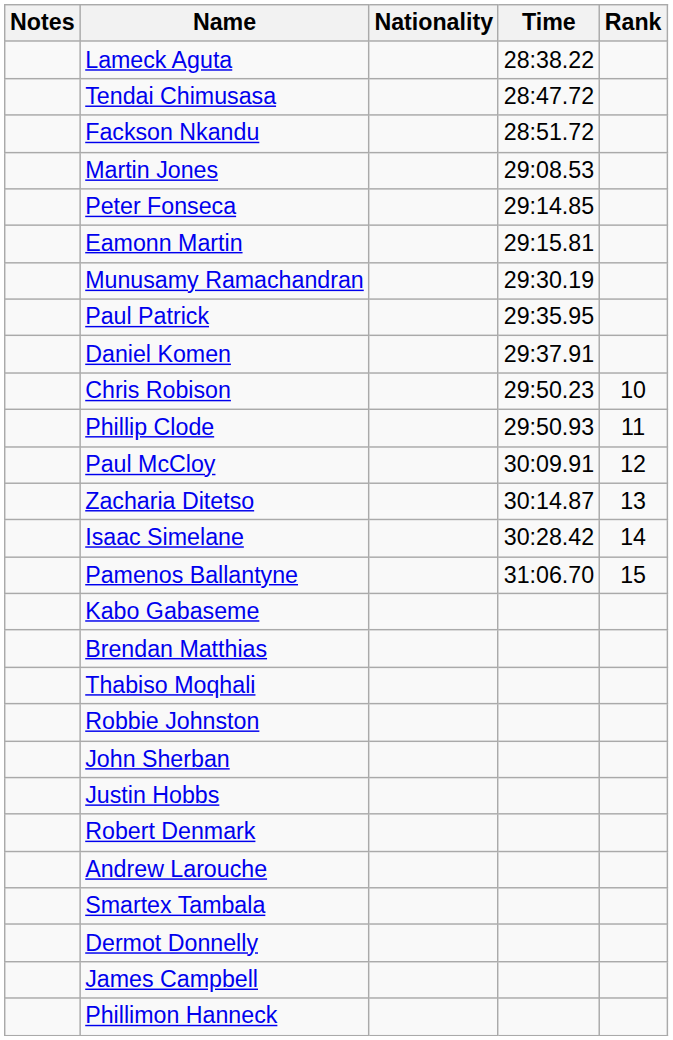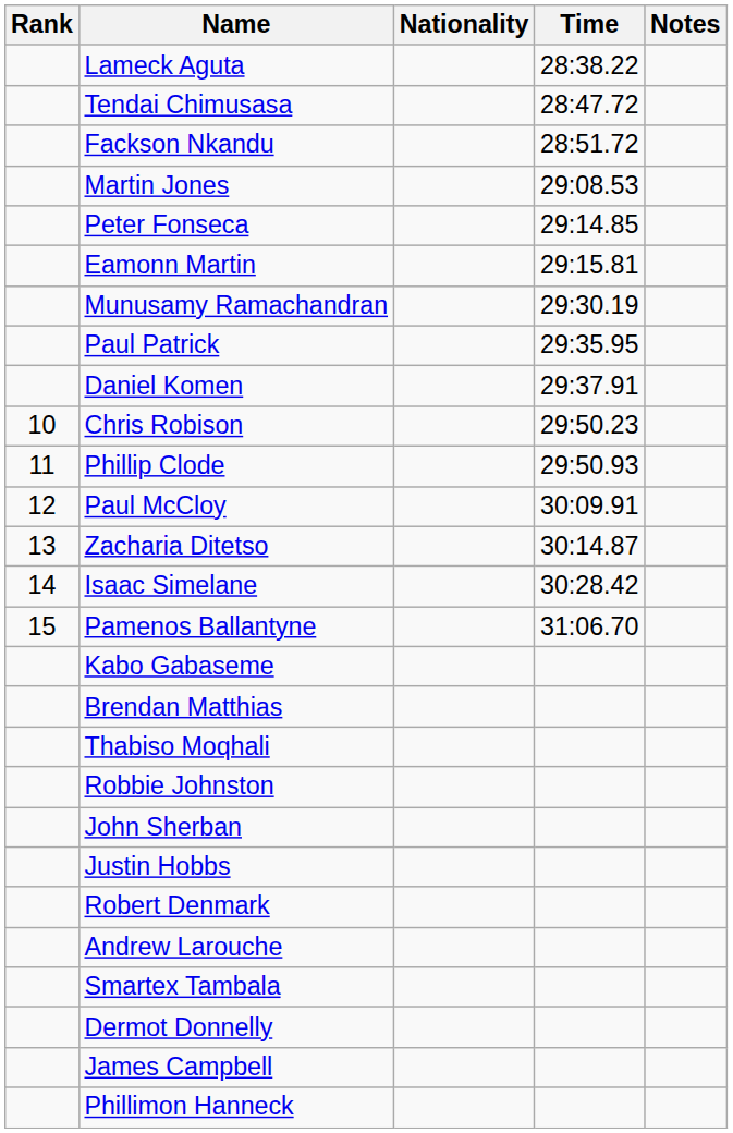columns swapped: Rank <-> Notes
